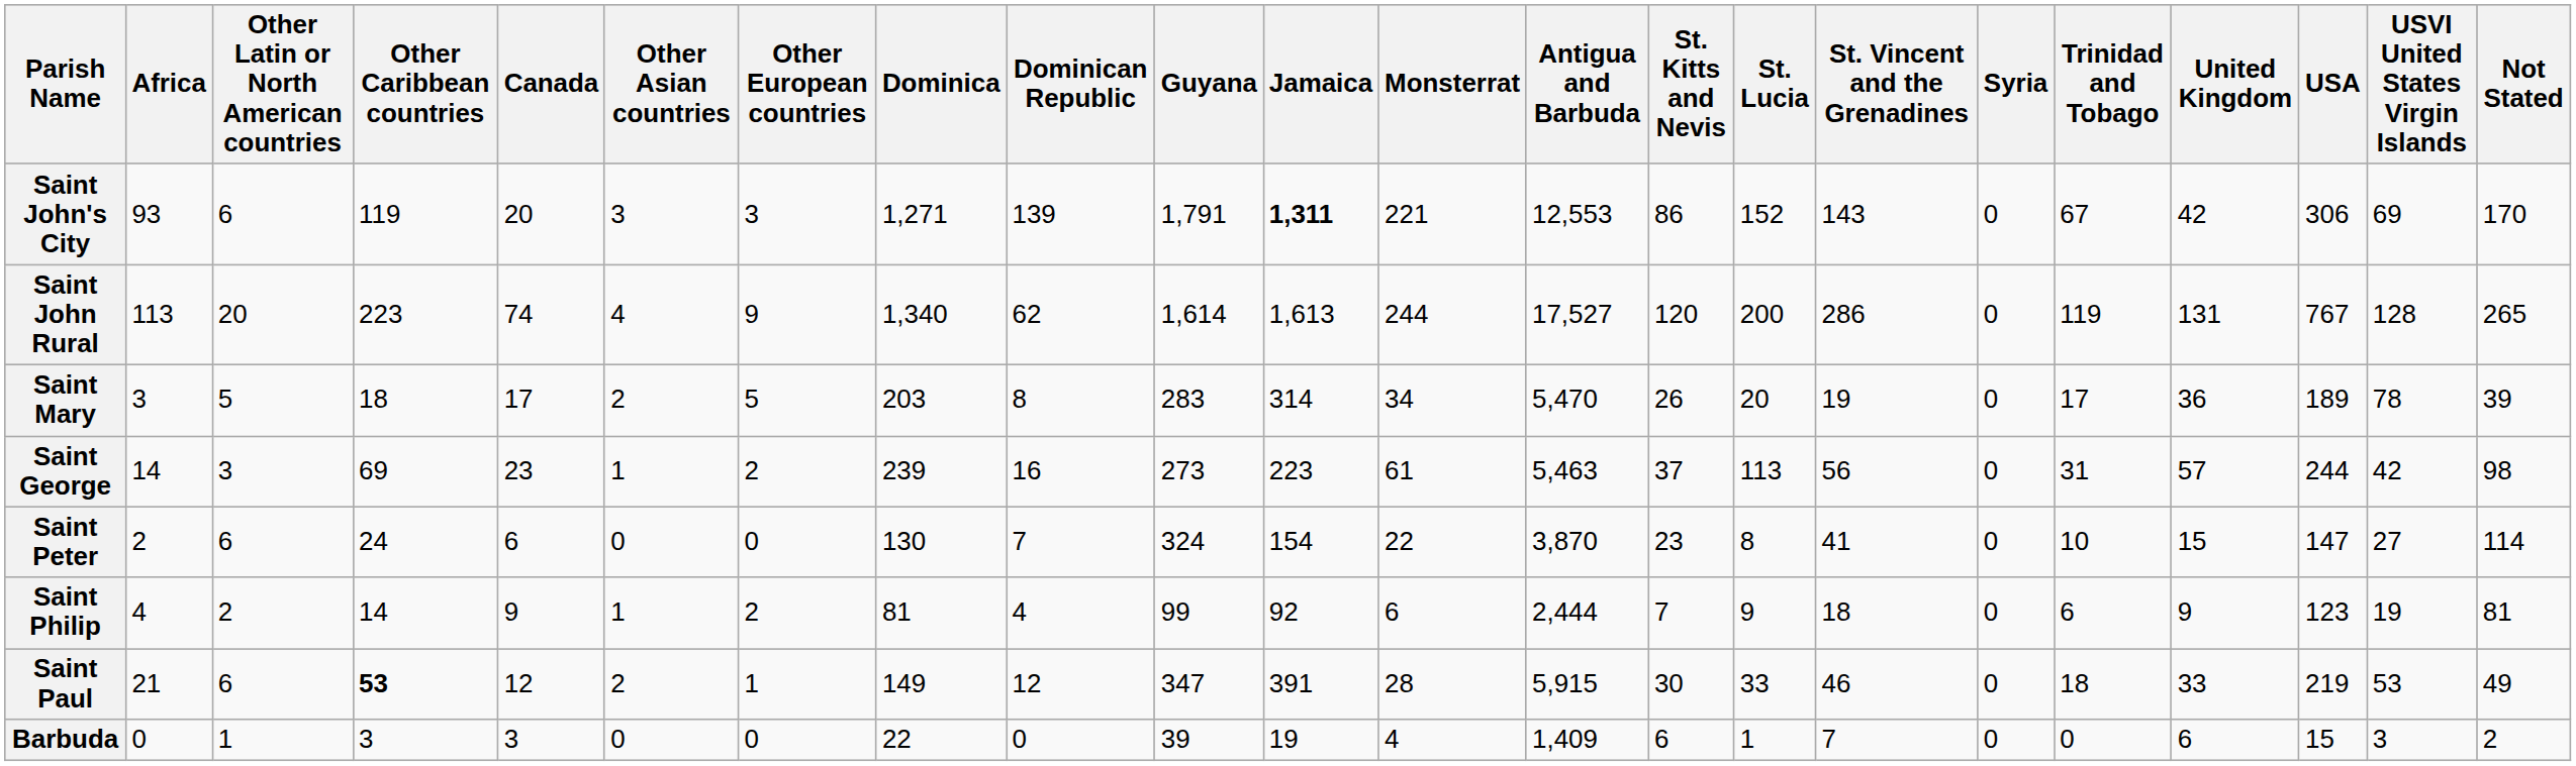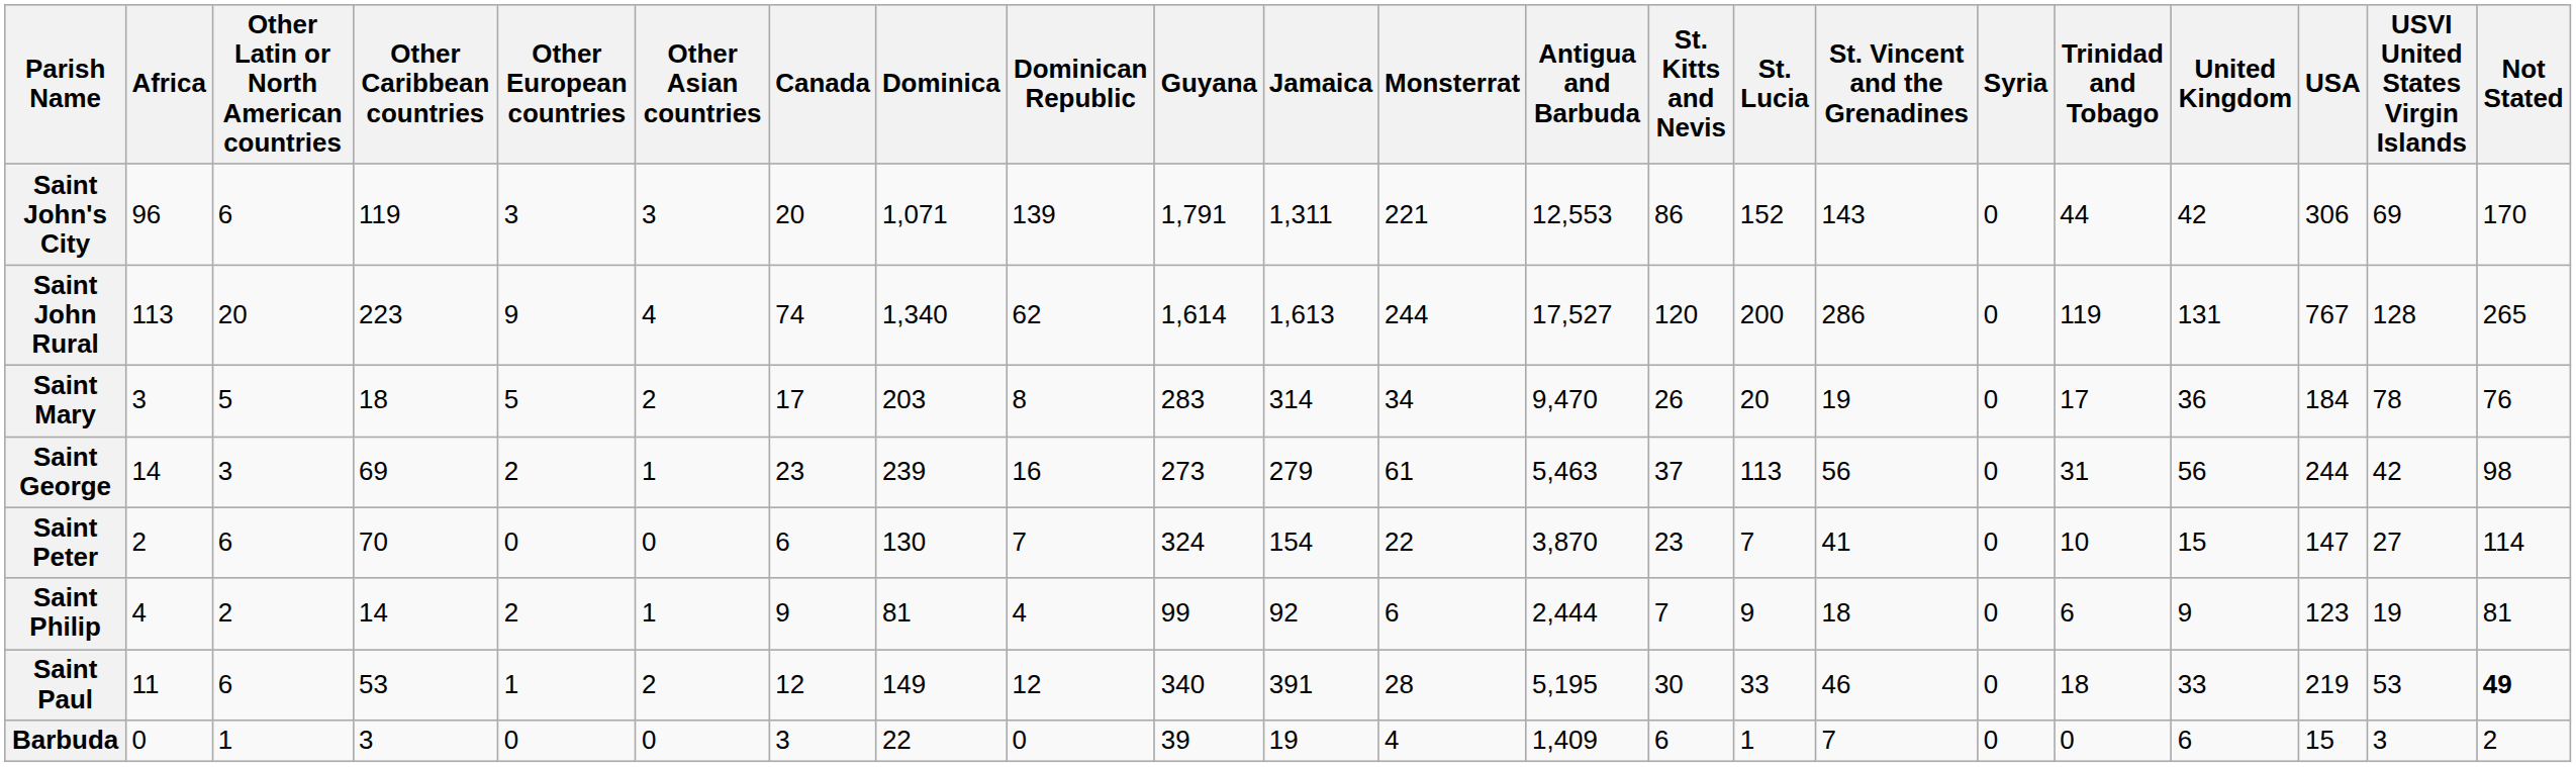columns swapped: Canada <-> Other European countries
Saint John's City | Africa: 93 -> 96
Saint John's City | Dominica: 1,271 -> 1,071
Saint John's City | Jamaica: bold -> normal
Saint John's City | Trinidad and Tobago: 67 -> 44
Saint Mary | Antigua and Barbuda: 5,470 -> 9,470
Saint Mary | USA: 189 -> 184
Saint Mary | Not Stated: 39 -> 76
Saint George | Jamaica: 223 -> 279
Saint George | United Kingdom: 57 -> 56
Saint Peter | Other Caribbean countries: 24 -> 70
Saint Peter | St. Lucia: 8 -> 7
Saint Paul | Africa: 21 -> 11
Saint Paul | Other Caribbean countries: bold -> normal
Saint Paul | Guyana: 347 -> 340
Saint Paul | Antigua and Barbuda: 5,915 -> 5,195
Saint Paul | Not Stated: normal -> bold
